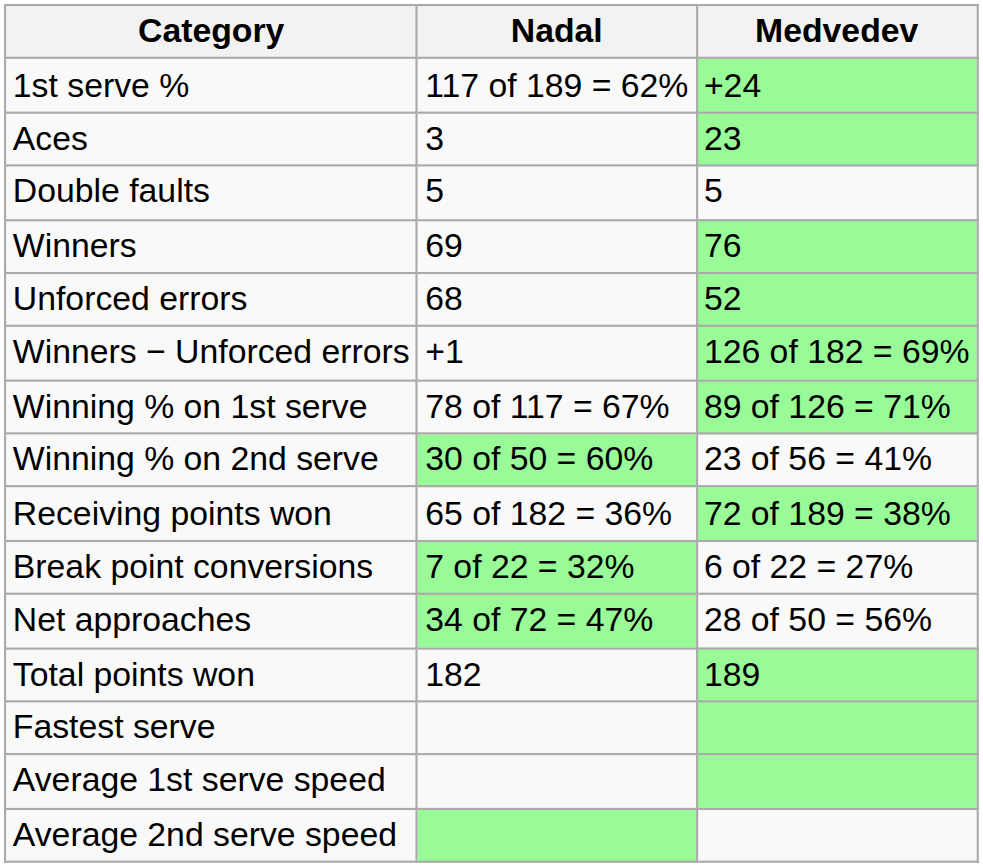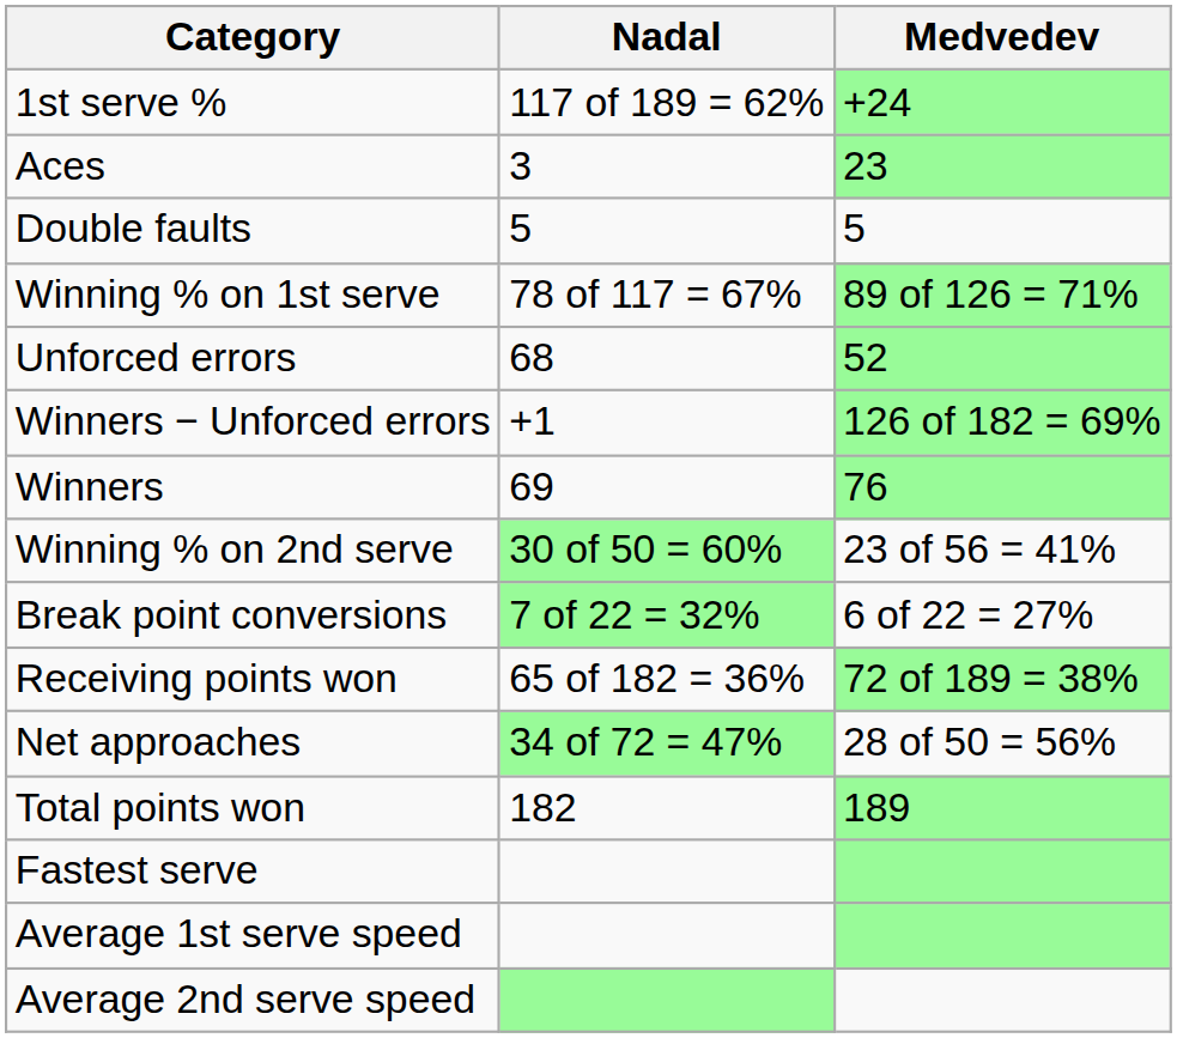rows swapped: Winners <-> Winning % on 1st serve
rows swapped: Receiving points won <-> Break point conversions
